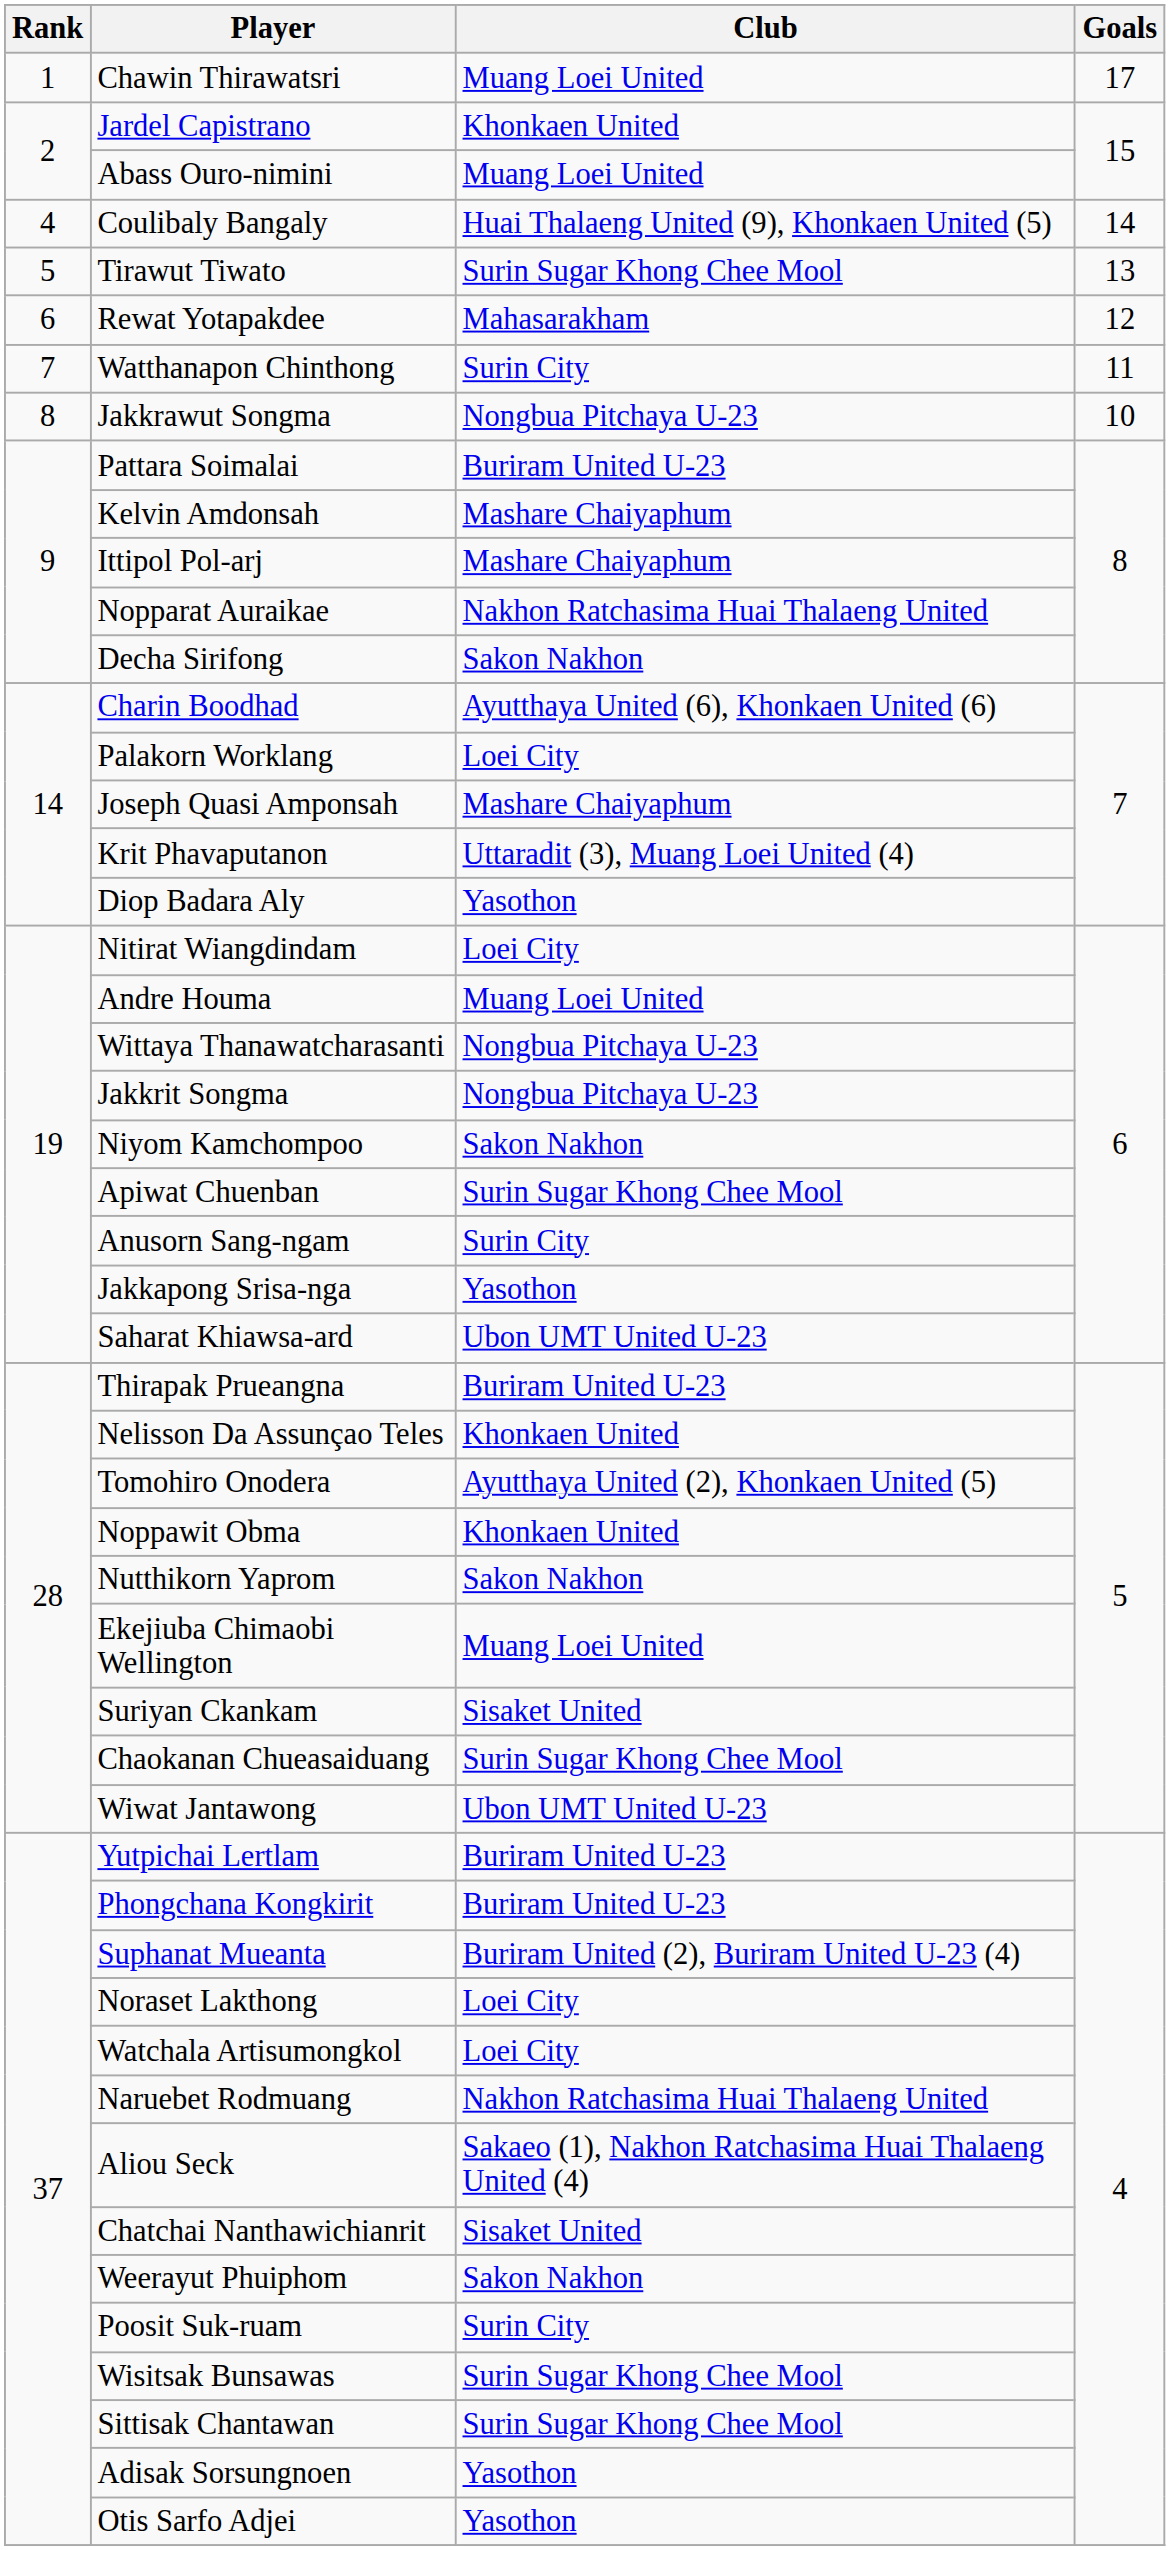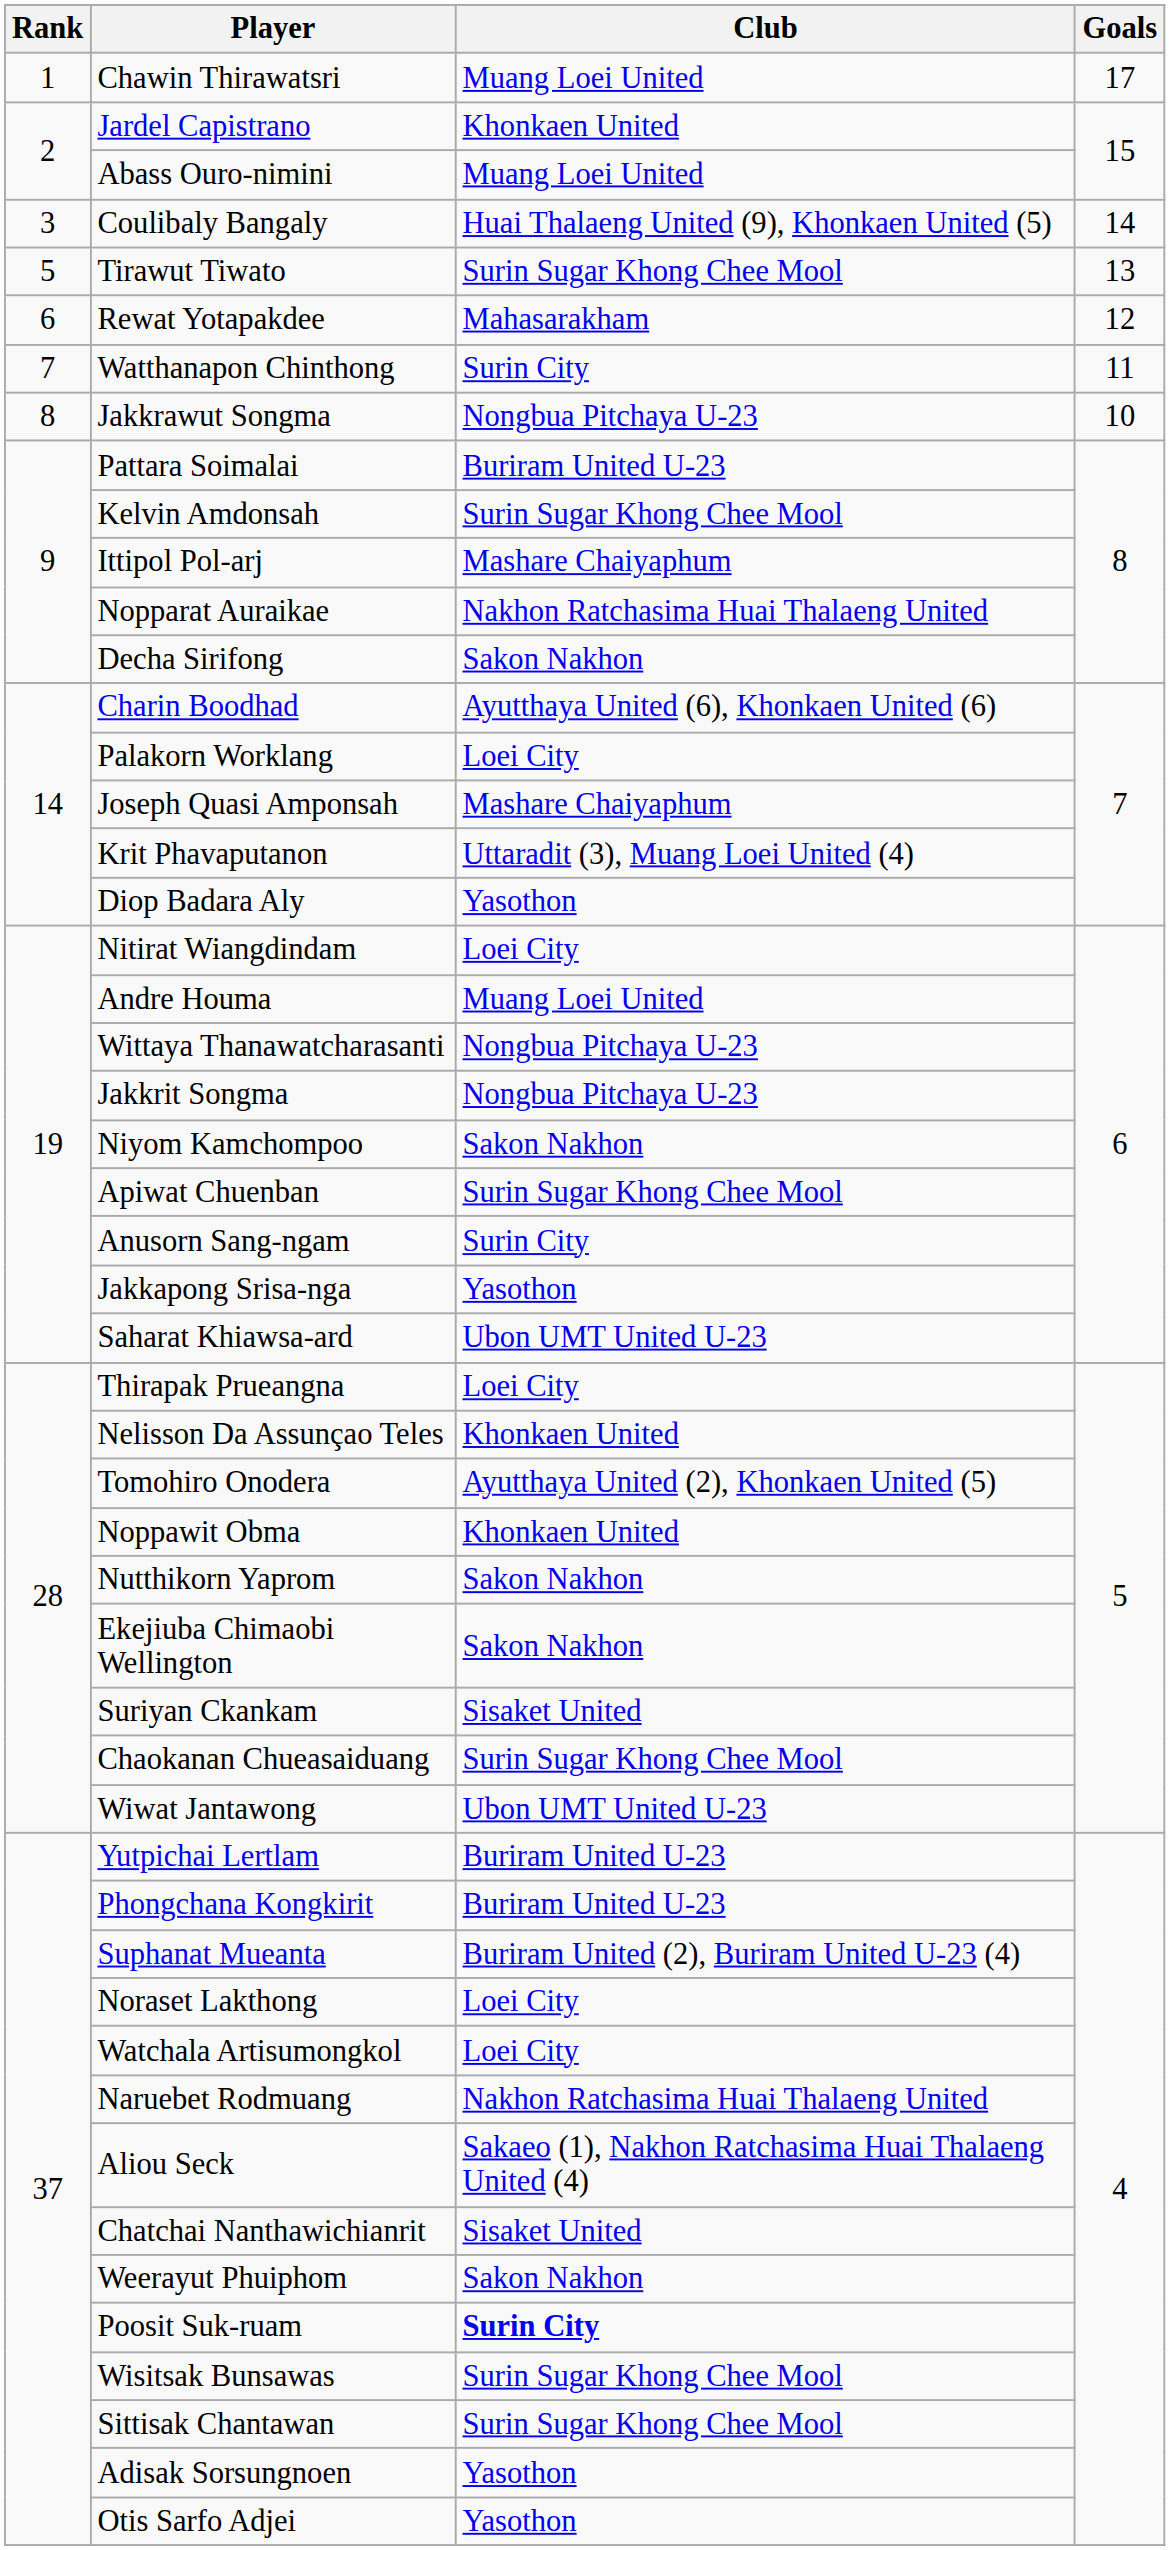Coulibaly Bangaly | Rank: 4 -> 3
Kelvin Amdonsah | Club: Mashare Chaiyaphum -> Surin Sugar Khong Chee Mool
Thirapak Prueangna | Club: Buriram United U-23 -> Loei City
Ekejiuba Chimaobi Wellington | Club: Muang Loei United -> Sakon Nakhon
Poosit Suk-ruam | Club: normal -> bold
